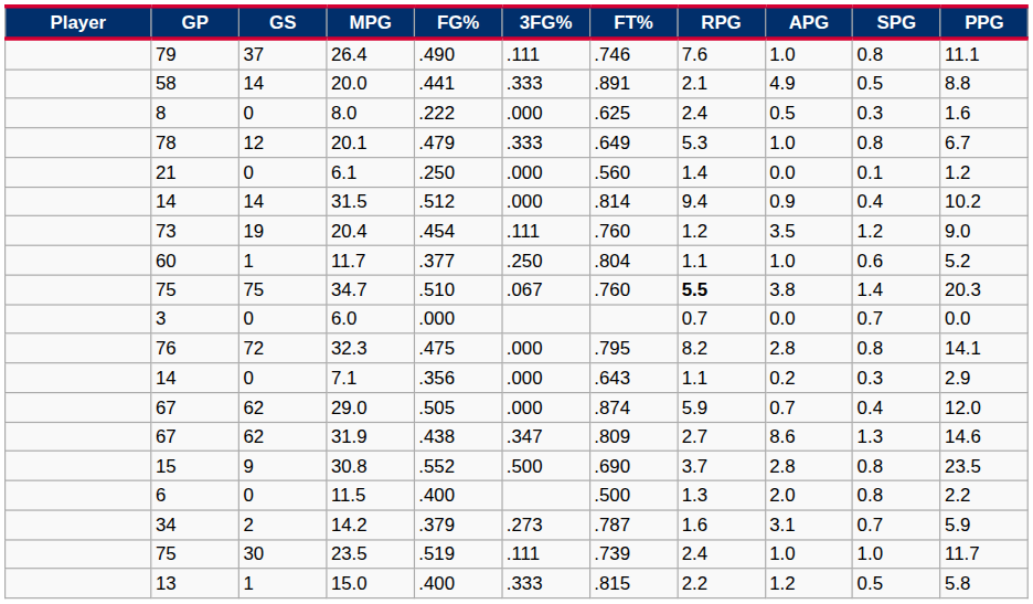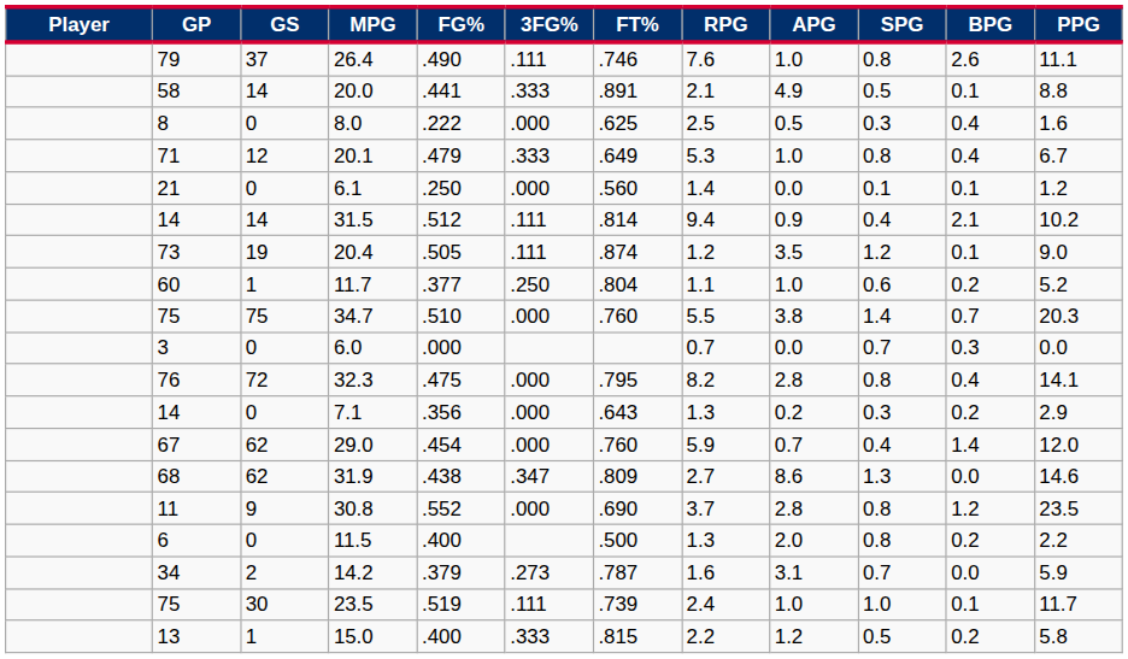+ column: BPG | 2.6 | 0.1 | 0.4 | 0.4 | 0.1 | 2.1 | 0.1 | 0.2 | 0.7 | 0.3 | 0.4 | 0.2 | 1.4 | 0.0 | 1.2 | 0.2 | 0.0 | 0.1 | 0.2
8.0 | RPG: 2.4 -> 2.5
20.1 | GP: 78 -> 71
31.5 | 3FG%: .000 -> .111
20.4 | FG%: .454 -> .505
20.4 | FT%: .760 -> .874
34.7 | 3FG%: .067 -> .000
34.7 | RPG: bold -> normal
7.1 | RPG: 1.1 -> 1.3
29.0 | FG%: .505 -> .454
29.0 | FT%: .874 -> .760
31.9 | GP: 67 -> 68
30.8 | GP: 15 -> 11
30.8 | 3FG%: .500 -> .000
